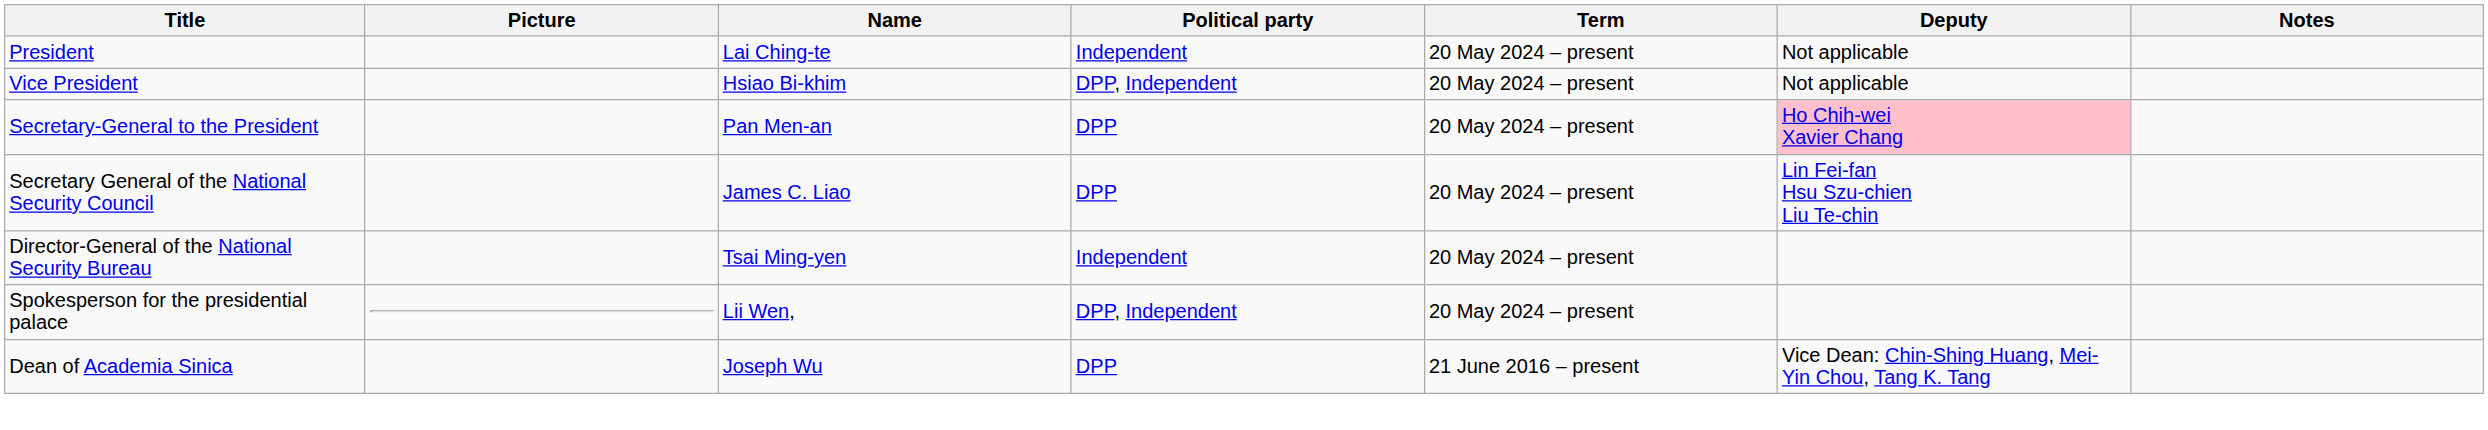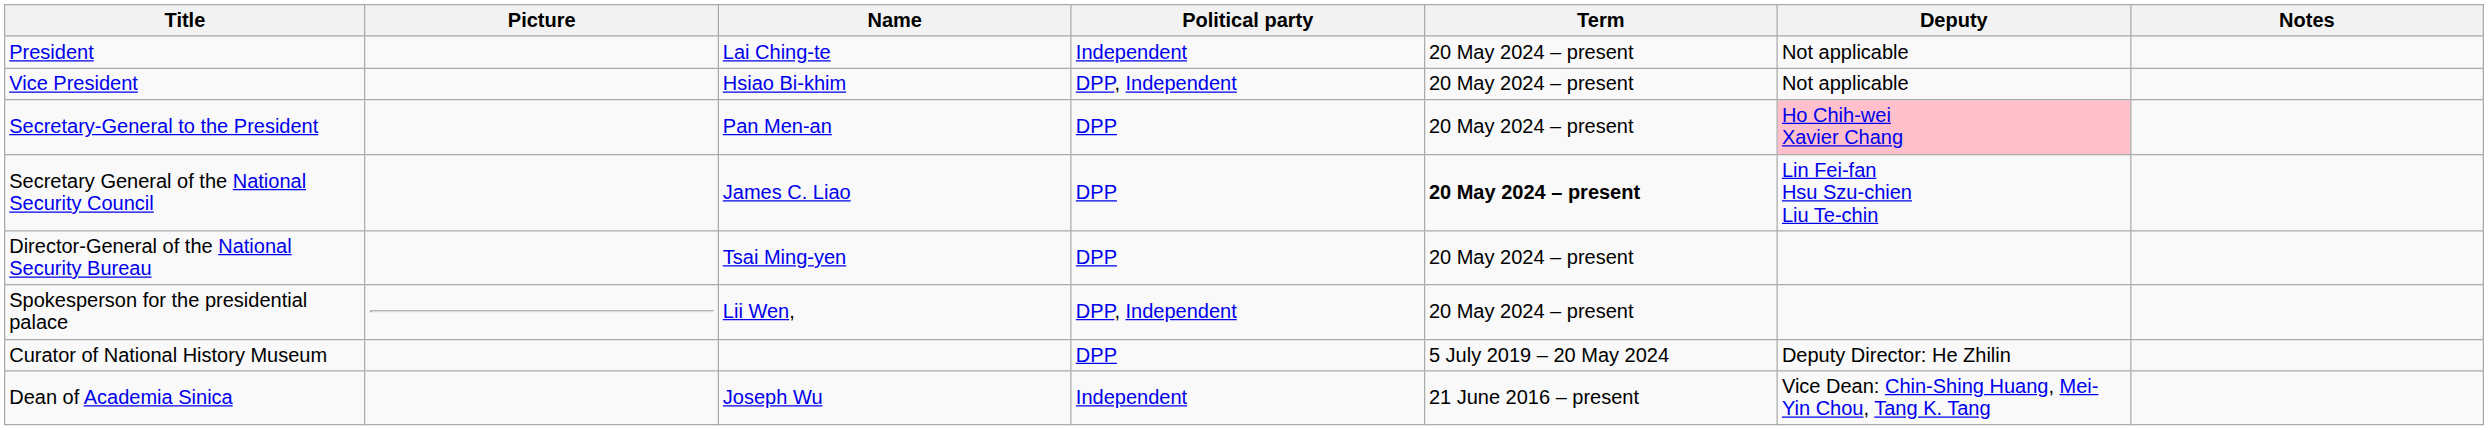Secretary General of the National Security Council | Term: normal -> bold
Director-General of the National Security Bureau | Political party: Independent -> DPP
+ row: Curator of National History Museum | DPP | 5 July 2019 – 20 May 2024 | Deputy Director: He Zhilin
Dean of Academia Sinica | Political party: DPP -> Independent
